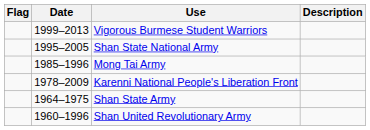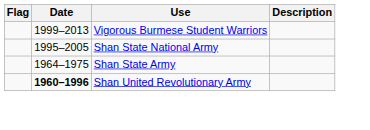- row: 1985–1996 | Mong Tai Army
- row: 1978–2009 | Karenni National People's Liberation Front
Shan United Revolutionary Army | Date: normal -> bold
